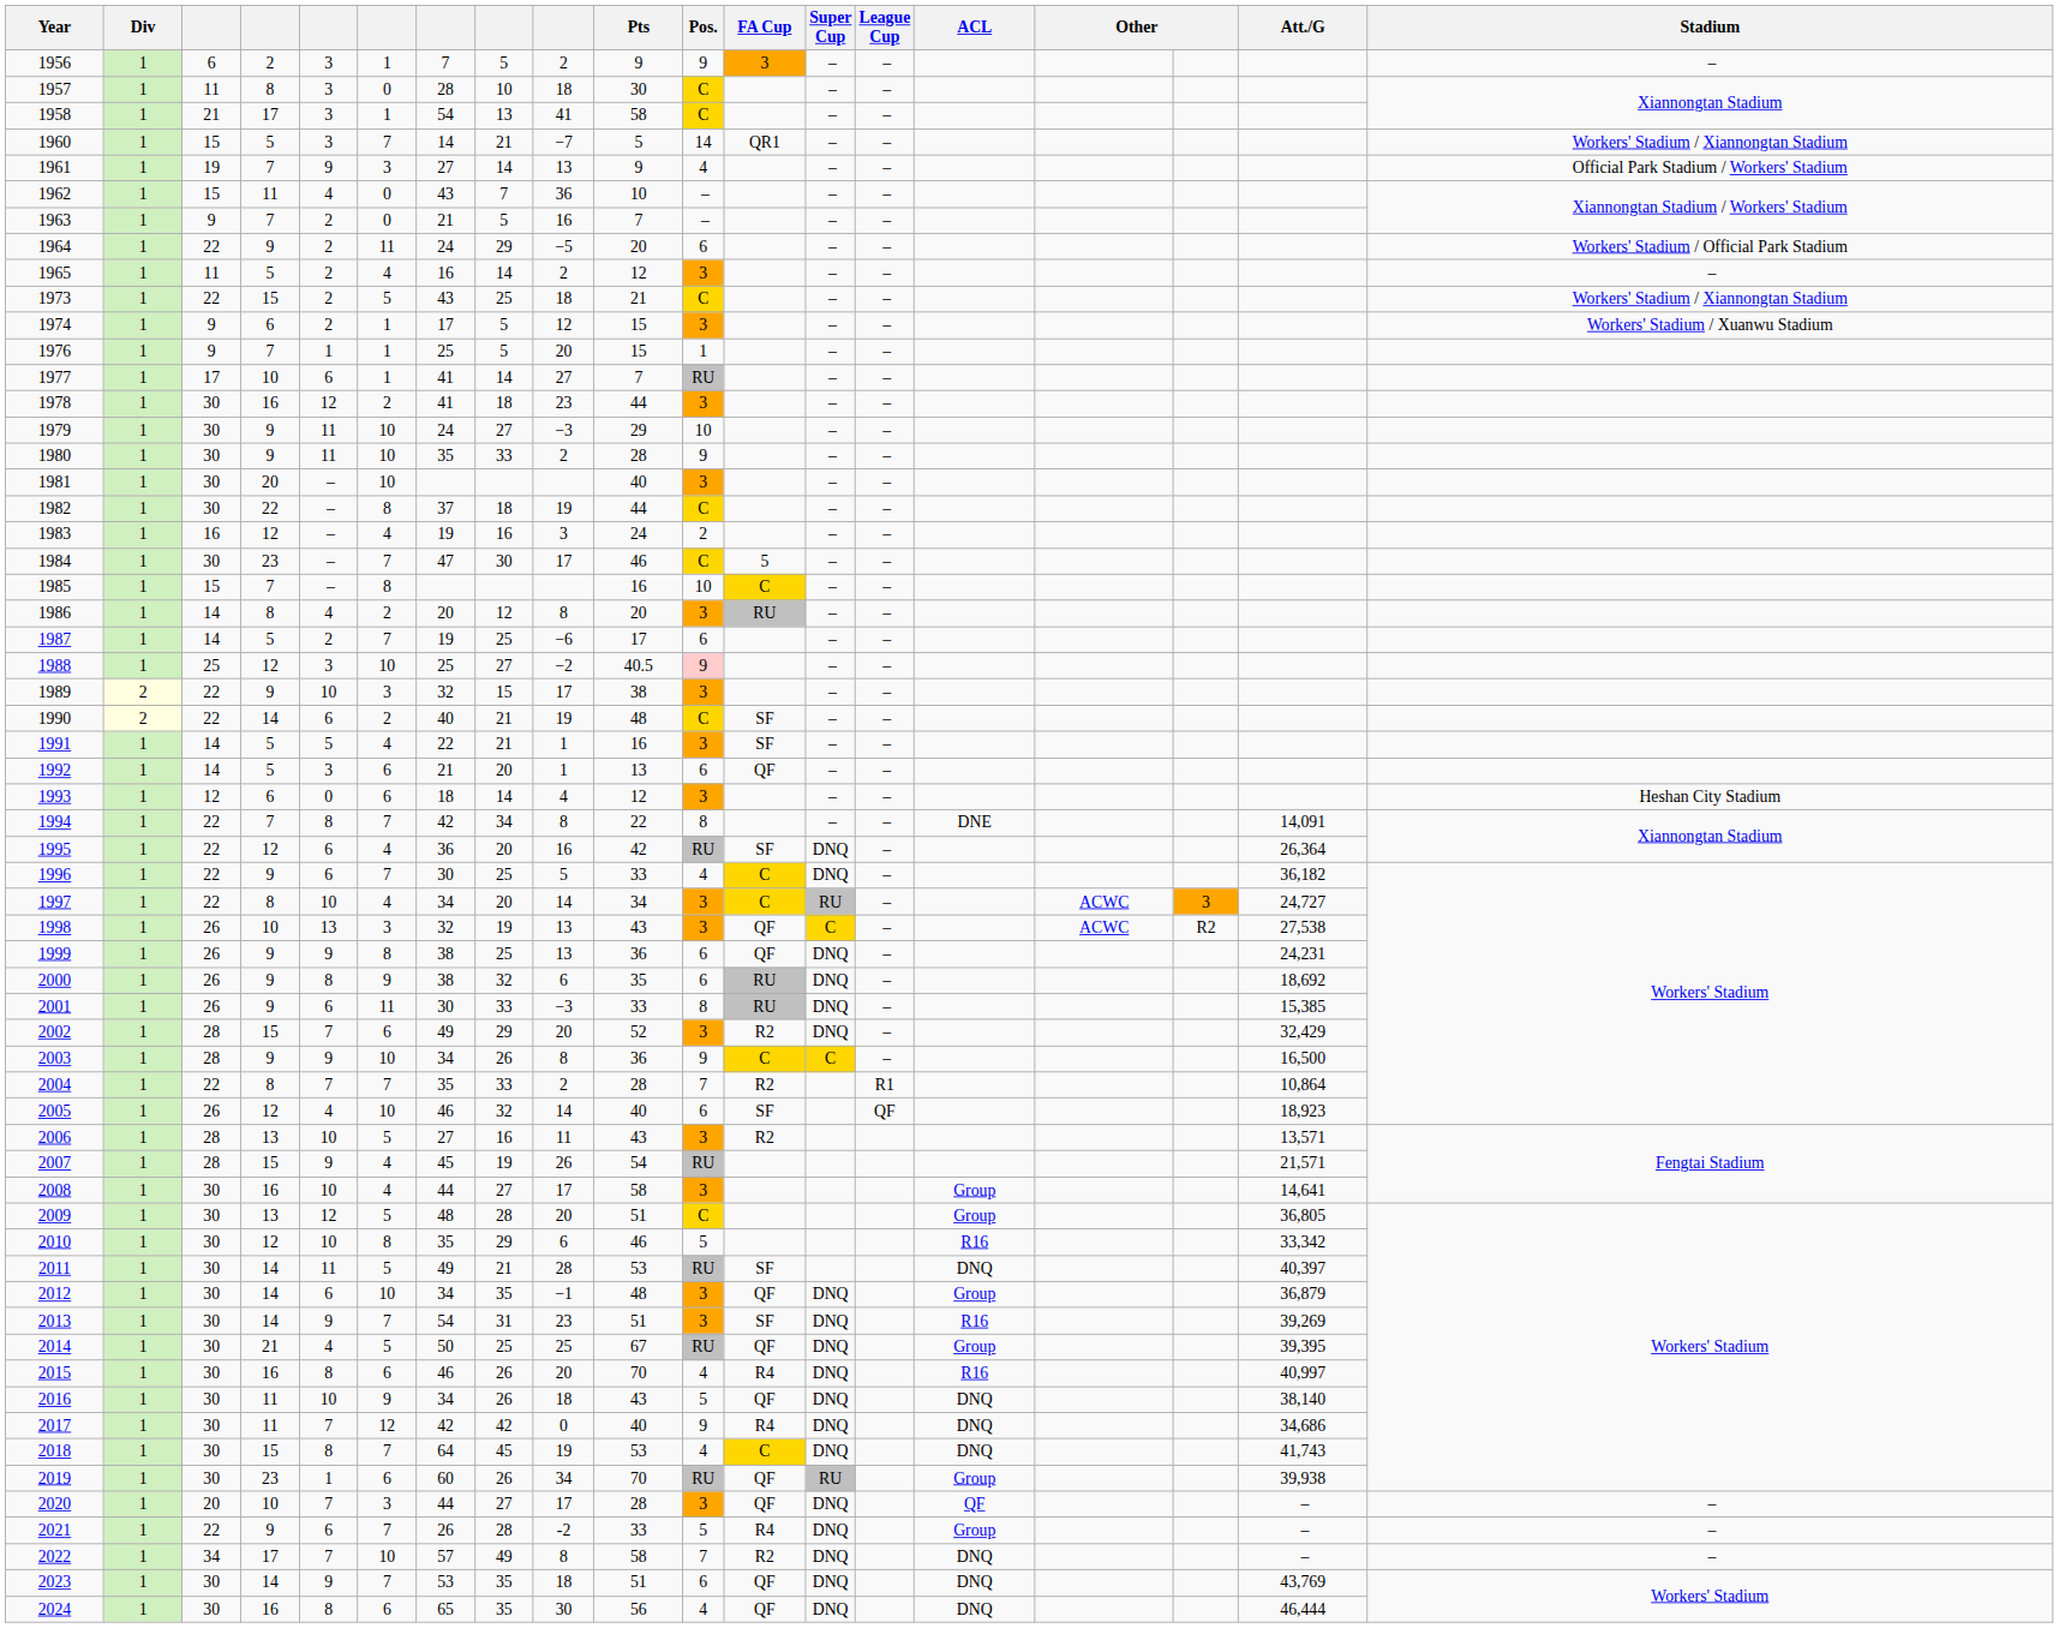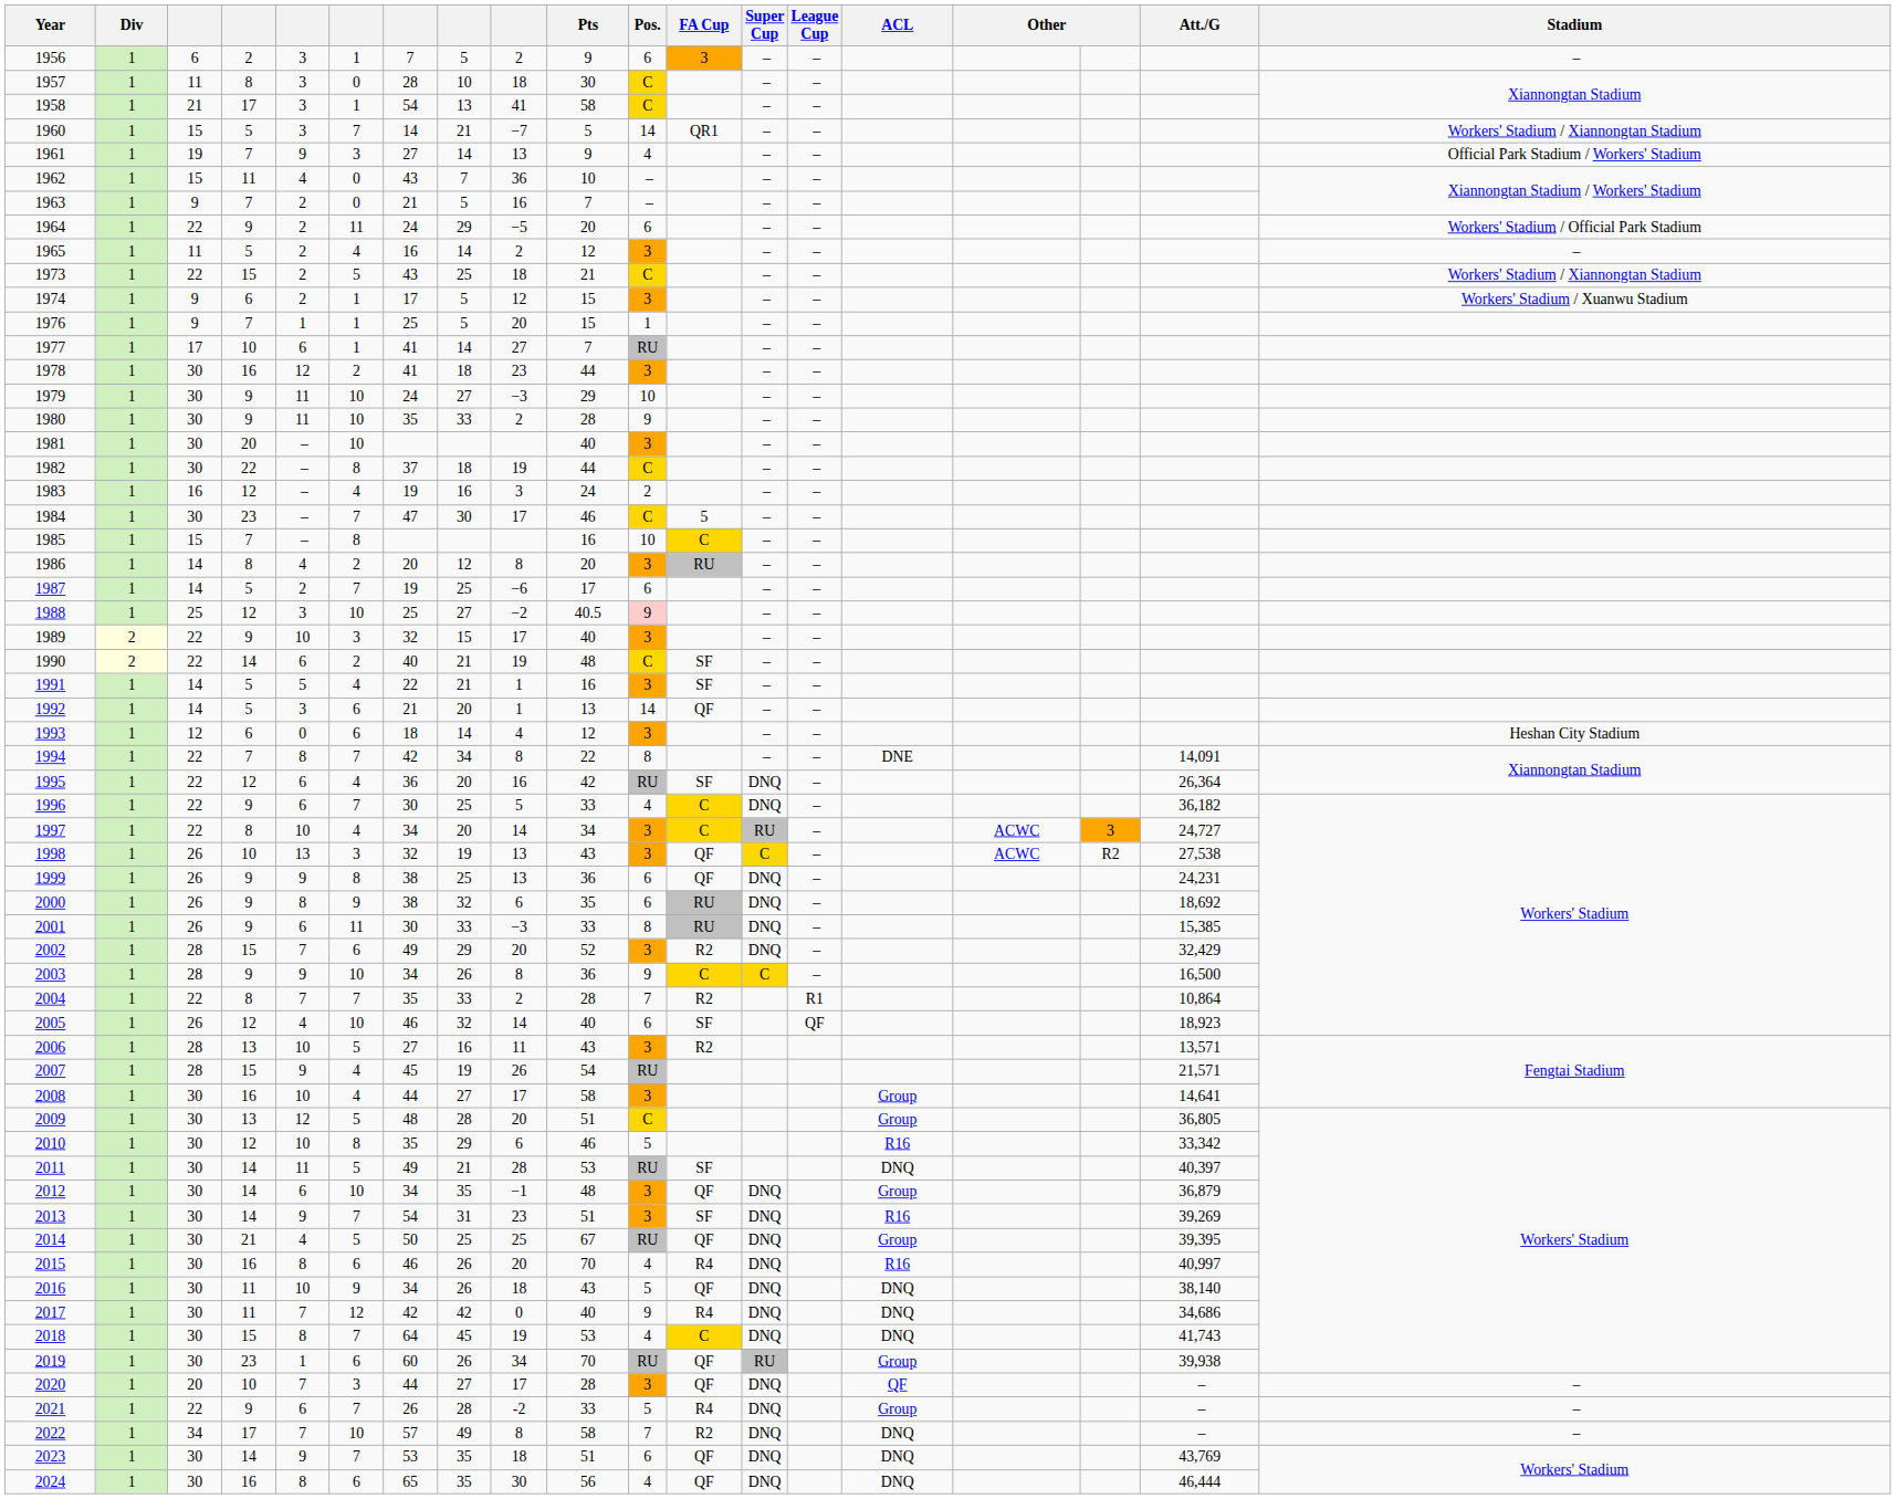1956 | Pos.: 9 -> 6
1989 | Pts: 38 -> 40
1992 | Pos.: 6 -> 14
